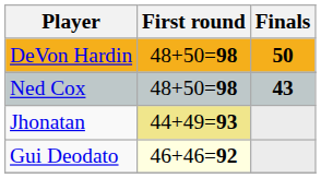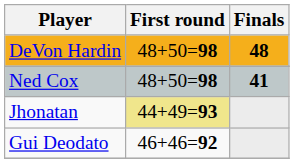DeVon Hardin | Finals: 50 -> 48
Ned Cox | Finals: 43 -> 41
Gui Deodato | First round: lightyellow background -> no background
